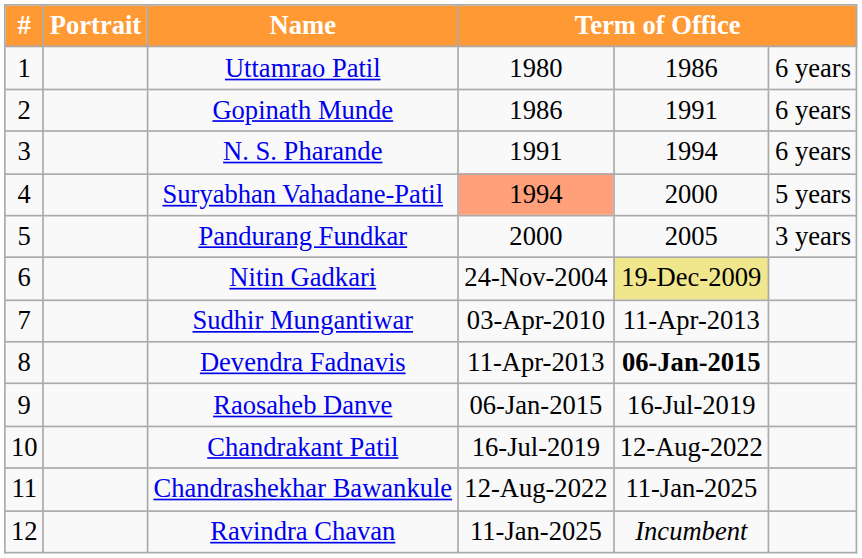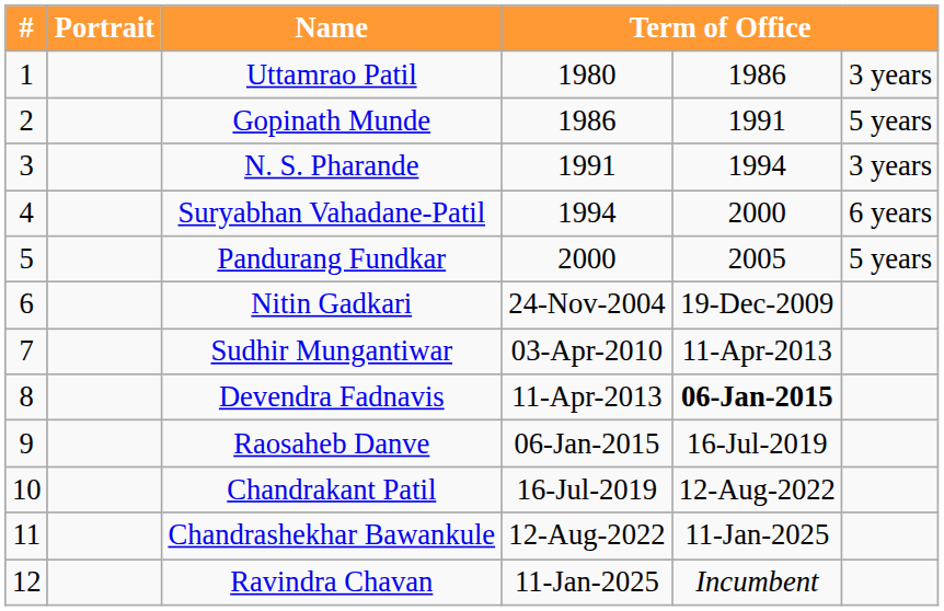Uttamrao Patil | column 6: 6 years -> 3 years
Gopinath Munde | column 6: 6 years -> 5 years
N. S. Pharande | column 6: 6 years -> 3 years
Suryabhan Vahadane-Patil | column 4: lightsalmon background -> no background
Suryabhan Vahadane-Patil | column 6: 5 years -> 6 years
Pandurang Fundkar | column 6: 3 years -> 5 years
Nitin Gadkari | column 5: khaki background -> no background
